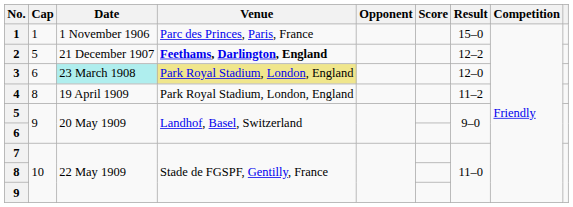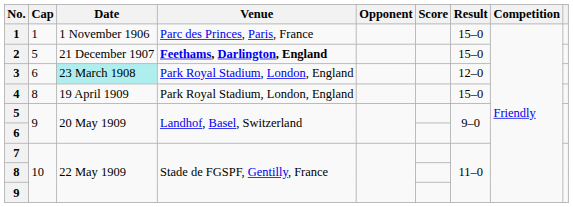2 | Result: 12–2 -> 15–0
3 | Venue: khaki background -> no background
4 | Result: 11–2 -> 15–0
